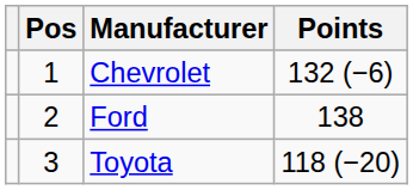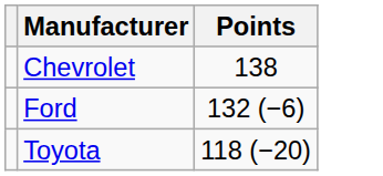- column: Pos | 1 | 2 | 3
Chevrolet | Points: 132 (−6) -> 138
Ford | Points: 138 -> 132 (−6)
